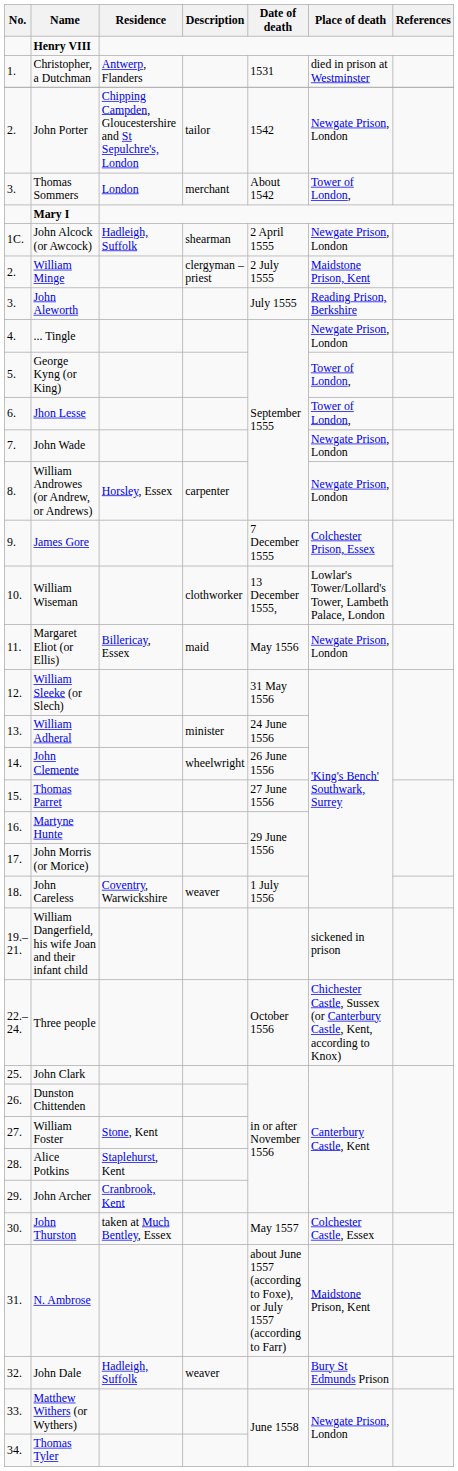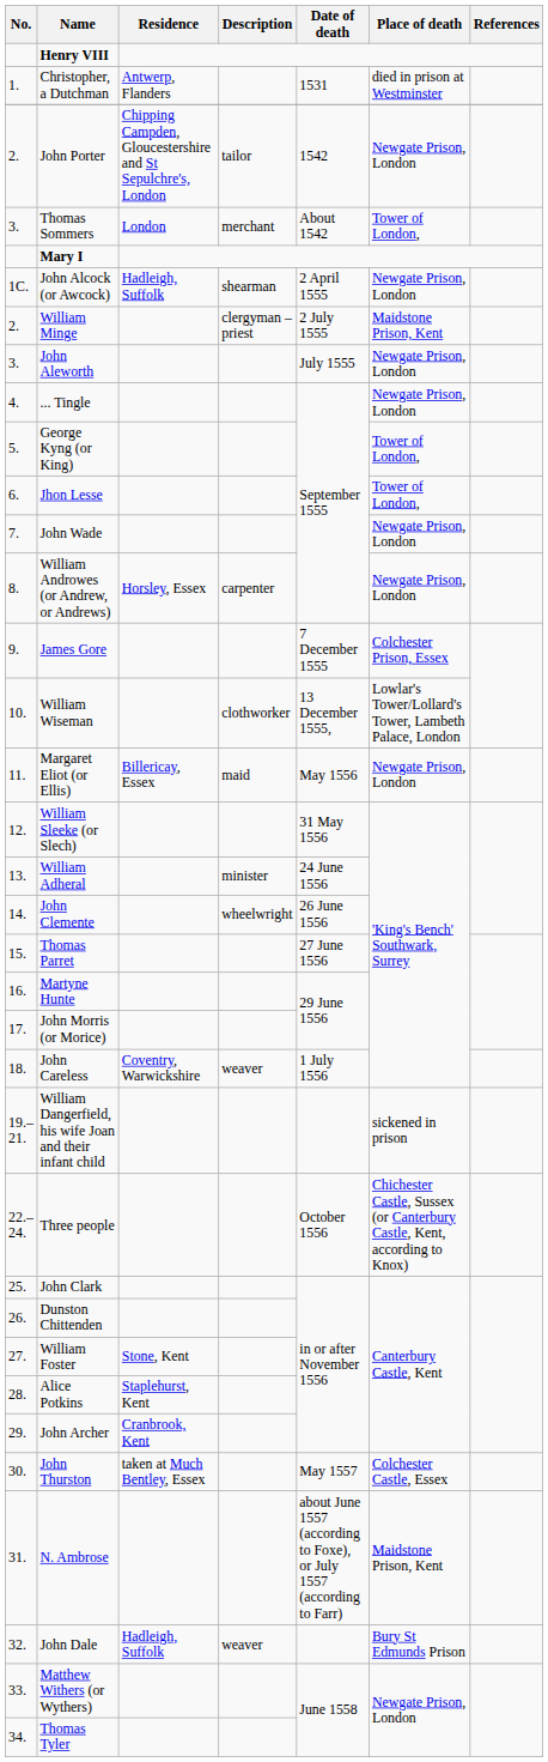John Aleworth | Place of death: Reading Prison, Berkshire -> Newgate Prison, London
